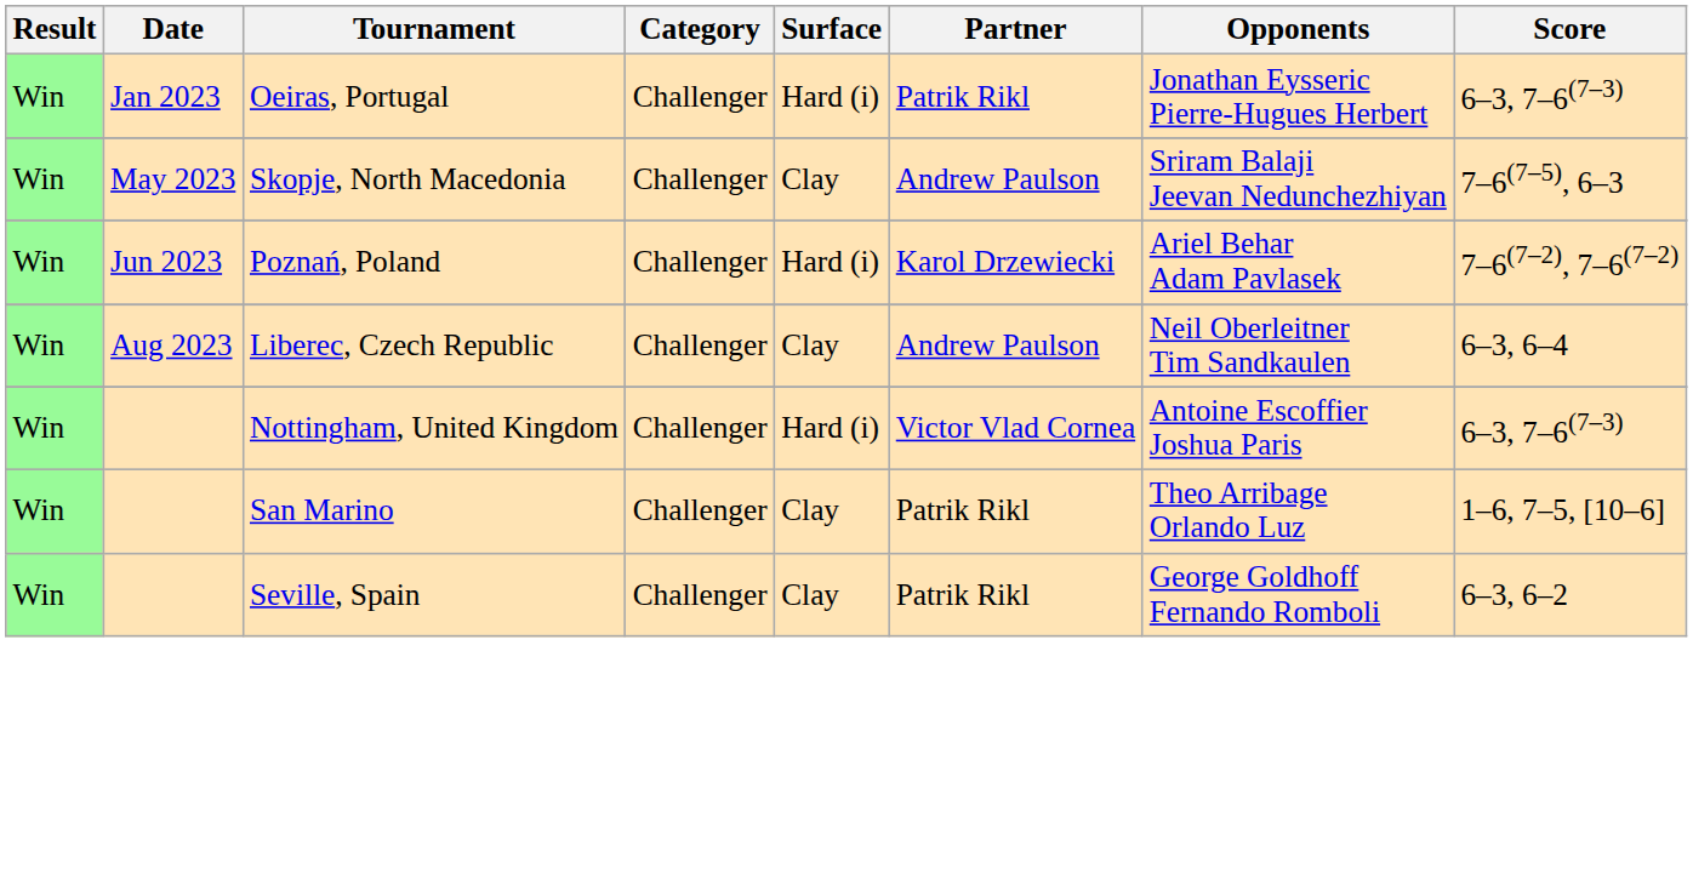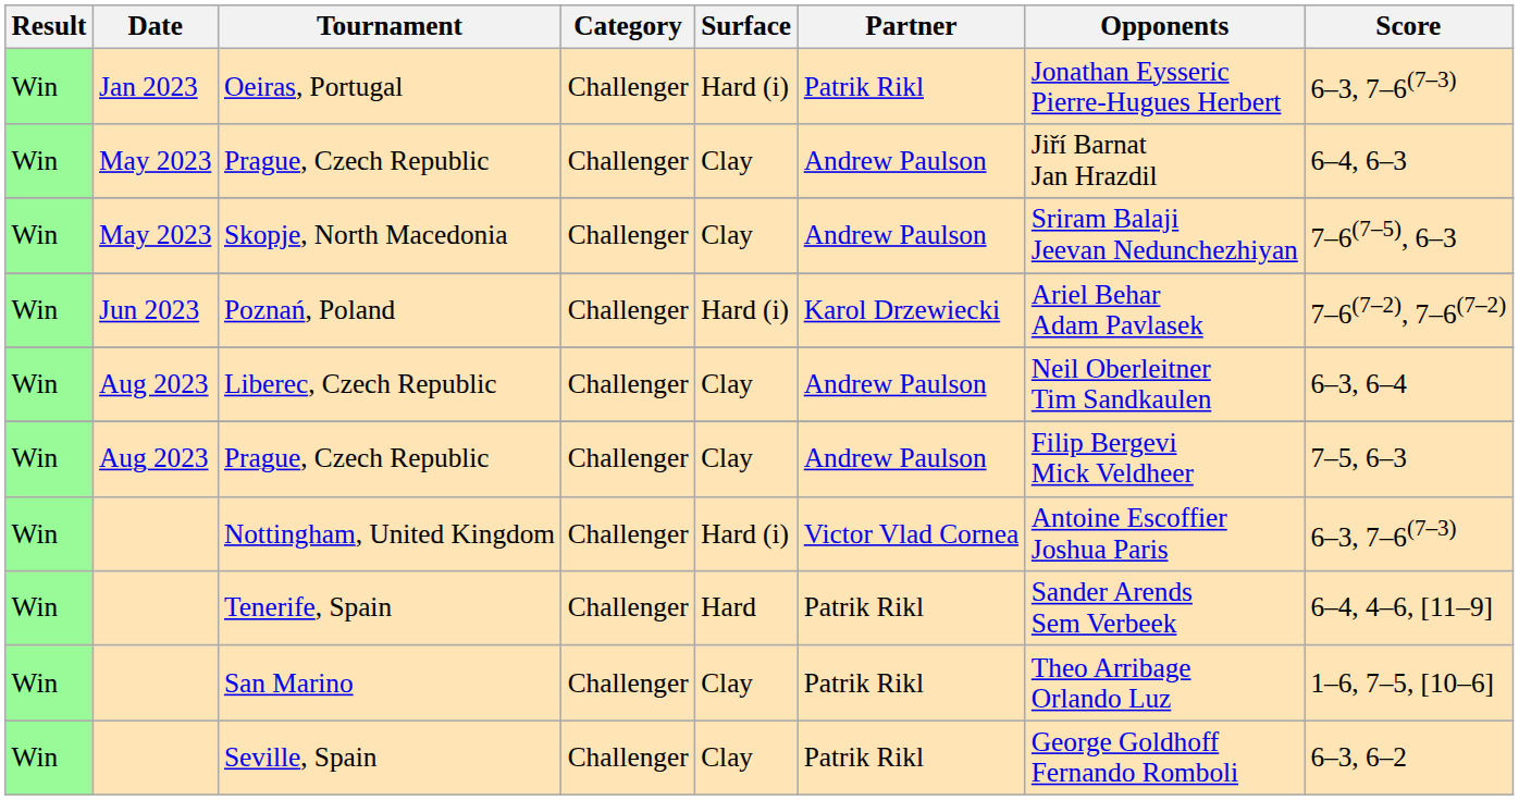+ row: Win | May 2023 | Prague, Czech Republic | Challenger | Clay | Andrew Paulson | Jiří Barnat Jan Hrazdil | 6–4, 6–3
+ row: Win | Aug 2023 | Prague, Czech Republic | Challenger | Clay | Andrew Paulson | Filip Bergevi Mick Veldheer | 7–5, 6–3
+ row: Win | Tenerife, Spain | Challenger | Hard | Patrik Rikl | Sander Arends Sem Verbeek | 6–4, 4–6, [11–9]
